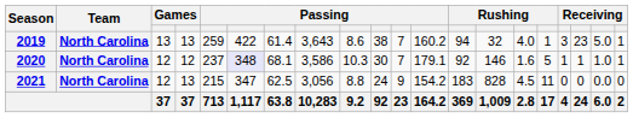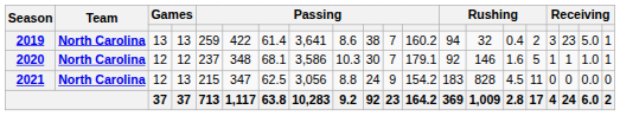2019 | column 8: 3,643 -> 3,641
2019 | column 15: 4.0 -> 0.4
2019 | column 16: 1 -> 2
2020 | column 6: lavender background -> no background
